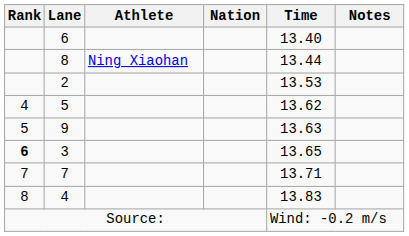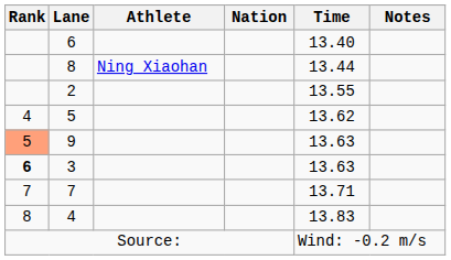2 | Time: 13.53 -> 13.55
9 | Rank: no background -> lightsalmon background
3 | Time: 13.65 -> 13.63
